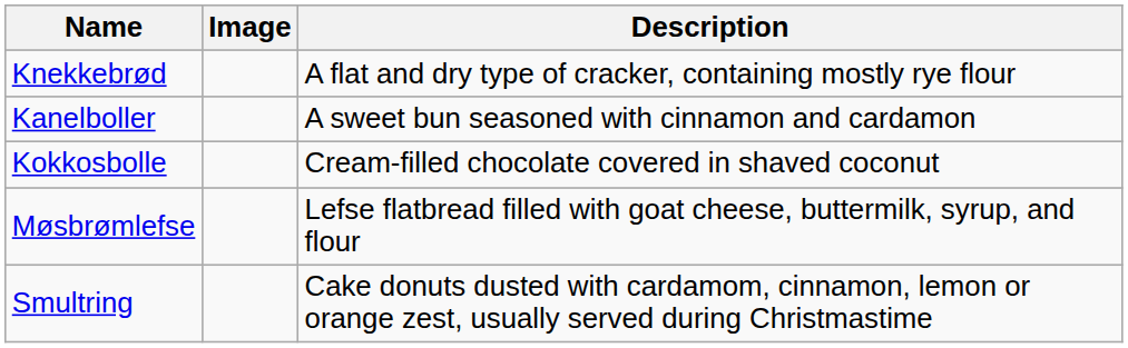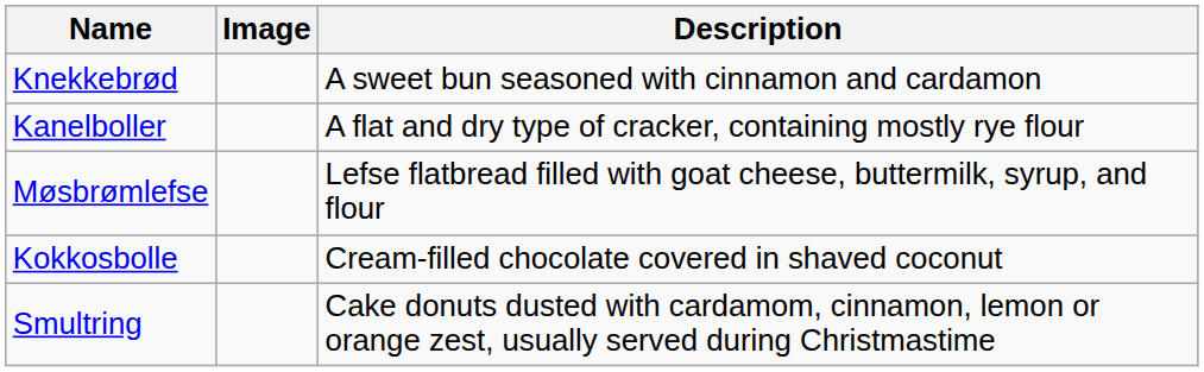Knekkebrød | Description: A flat and dry type of cracker, containing mostly rye flour -> A sweet bun seasoned with cinnamon and cardamon
Kanelboller | Description: A sweet bun seasoned with cinnamon and cardamon -> A flat and dry type of cracker, containing mostly rye flour
rows swapped: Kokkosbolle <-> Møsbrømlefse
